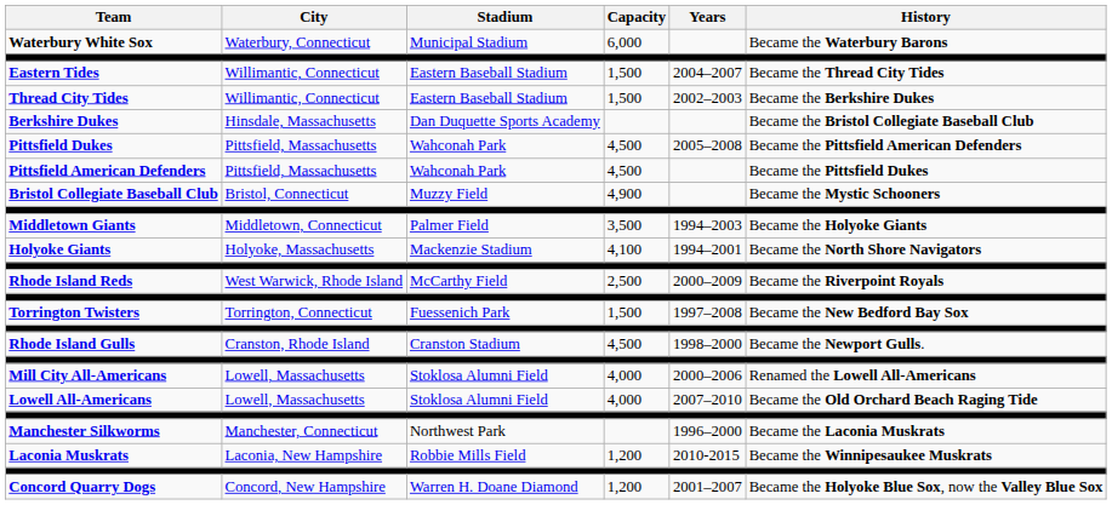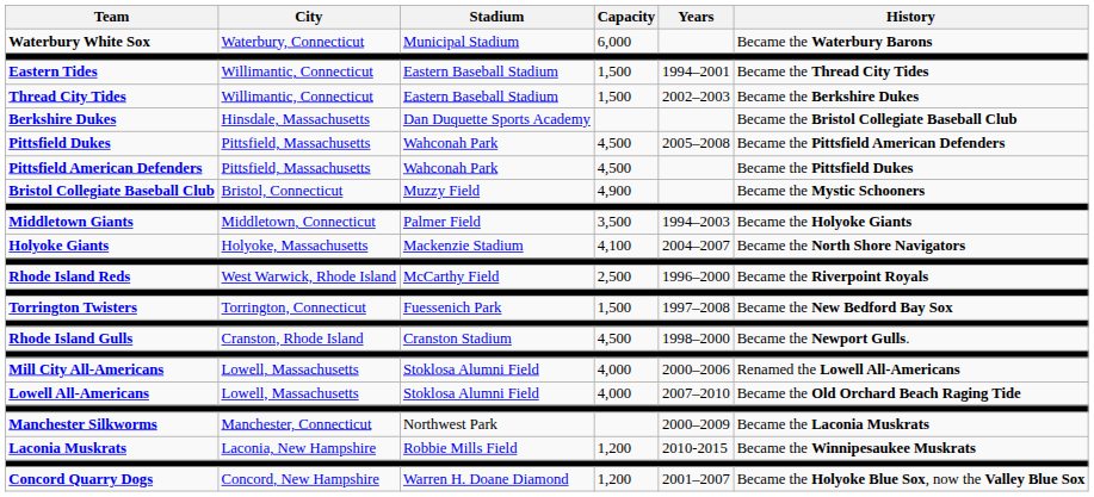Eastern Tides | Years: 2004–2007 -> 1994–2001
Holyoke Giants | Years: 1994–2001 -> 2004–2007
Rhode Island Reds | Years: 2000–2009 -> 1996–2000
Manchester Silkworms | Years: 1996–2000 -> 2000–2009
